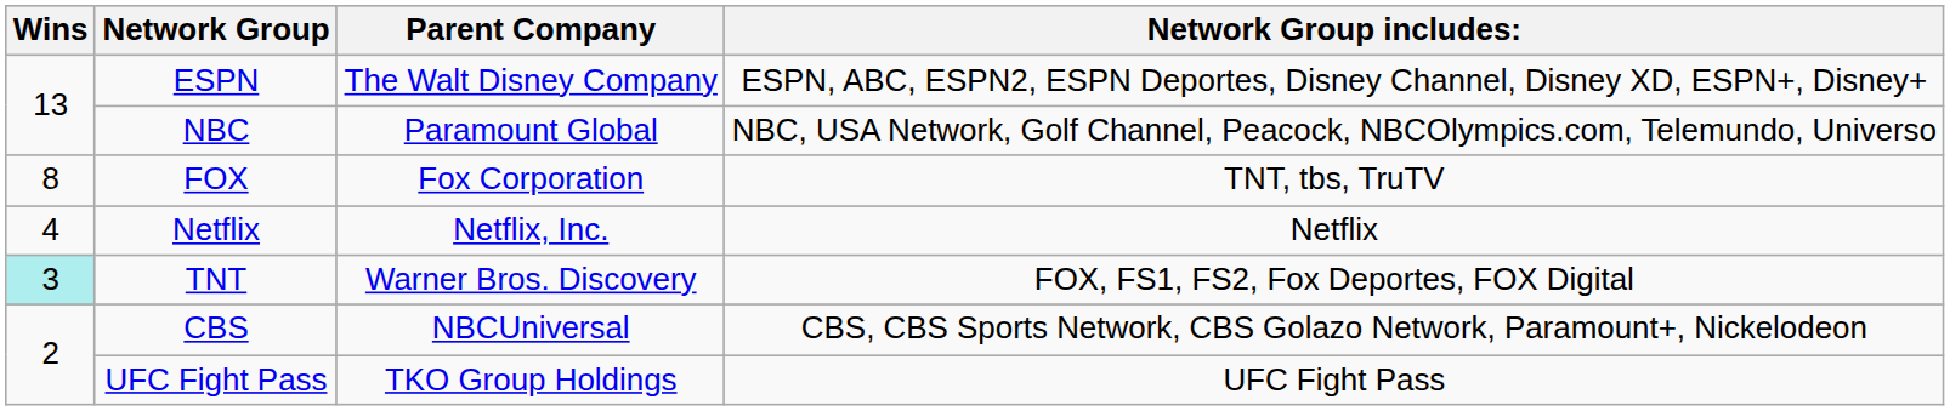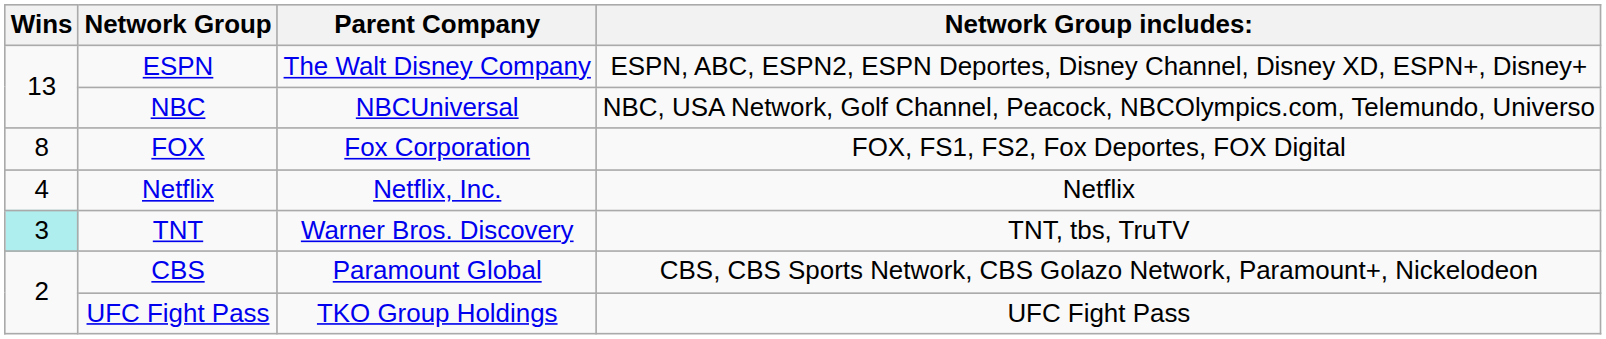NBC | Parent Company: Paramount Global -> NBCUniversal
FOX | Network Group includes:: TNT, tbs, TruTV -> FOX, FS1, FS2, Fox Deportes, FOX Digital
TNT | Network Group includes:: FOX, FS1, FS2, Fox Deportes, FOX Digital -> TNT, tbs, TruTV
CBS | Parent Company: NBCUniversal -> Paramount Global
